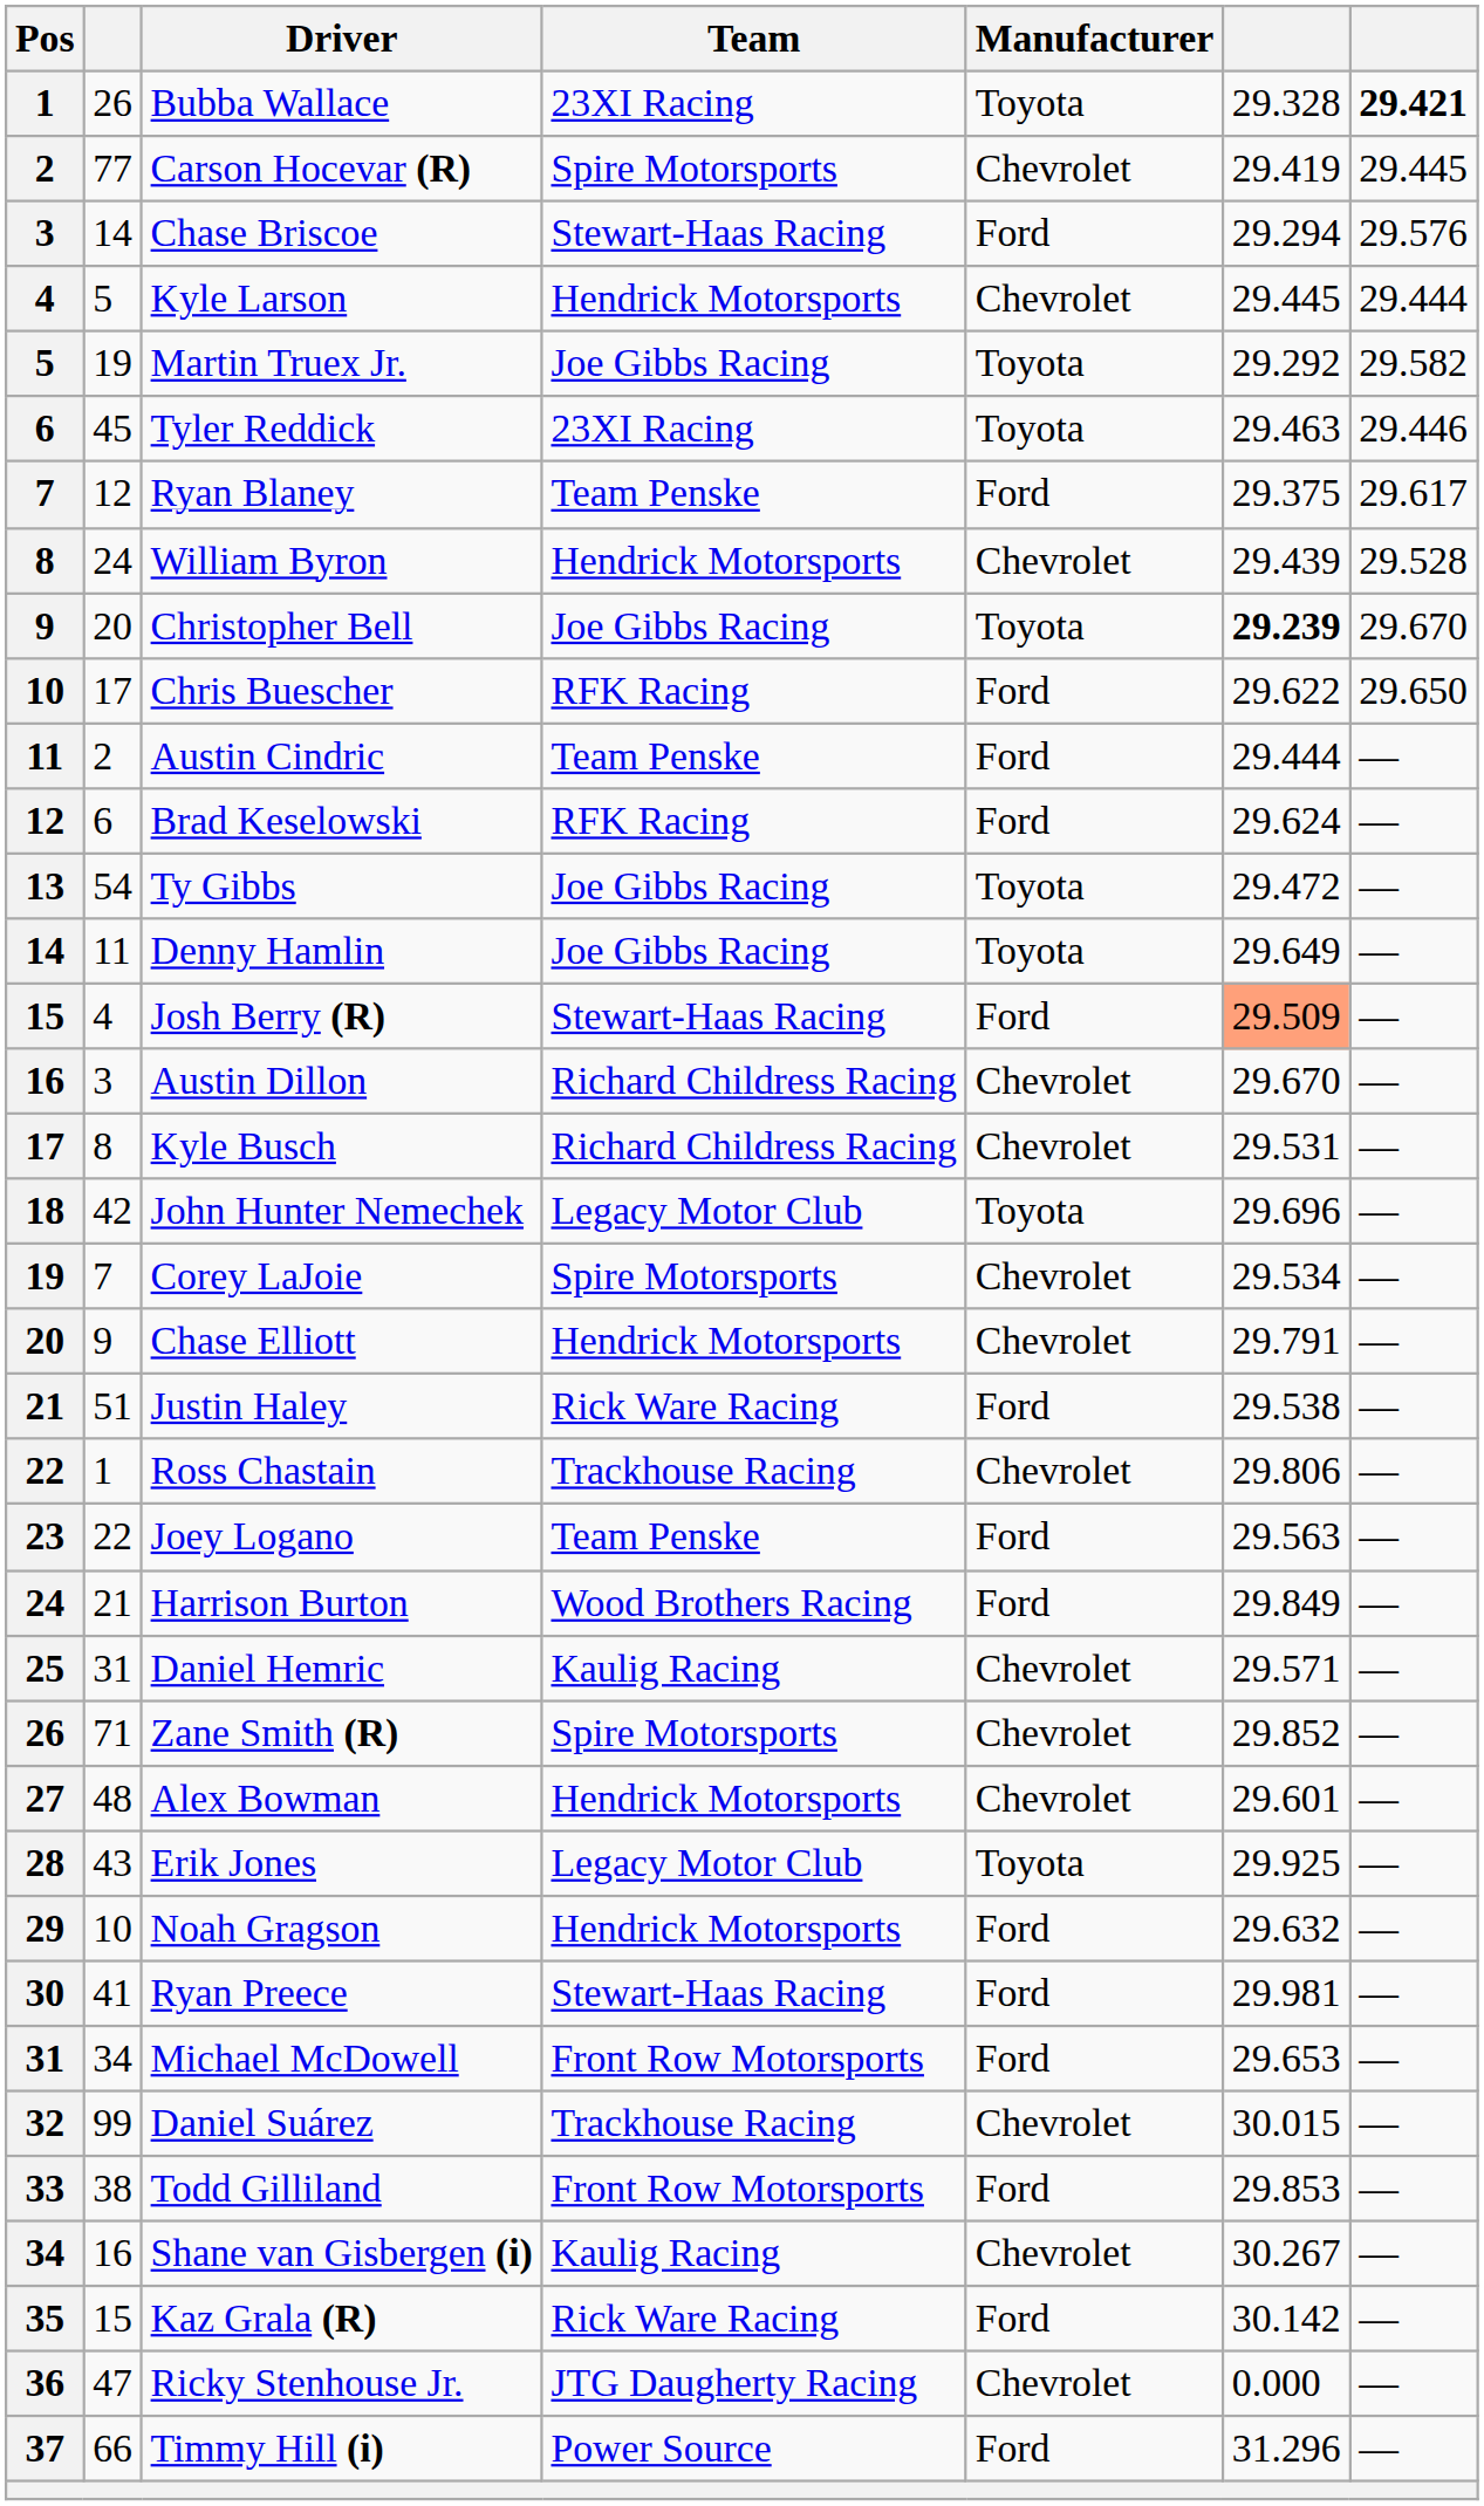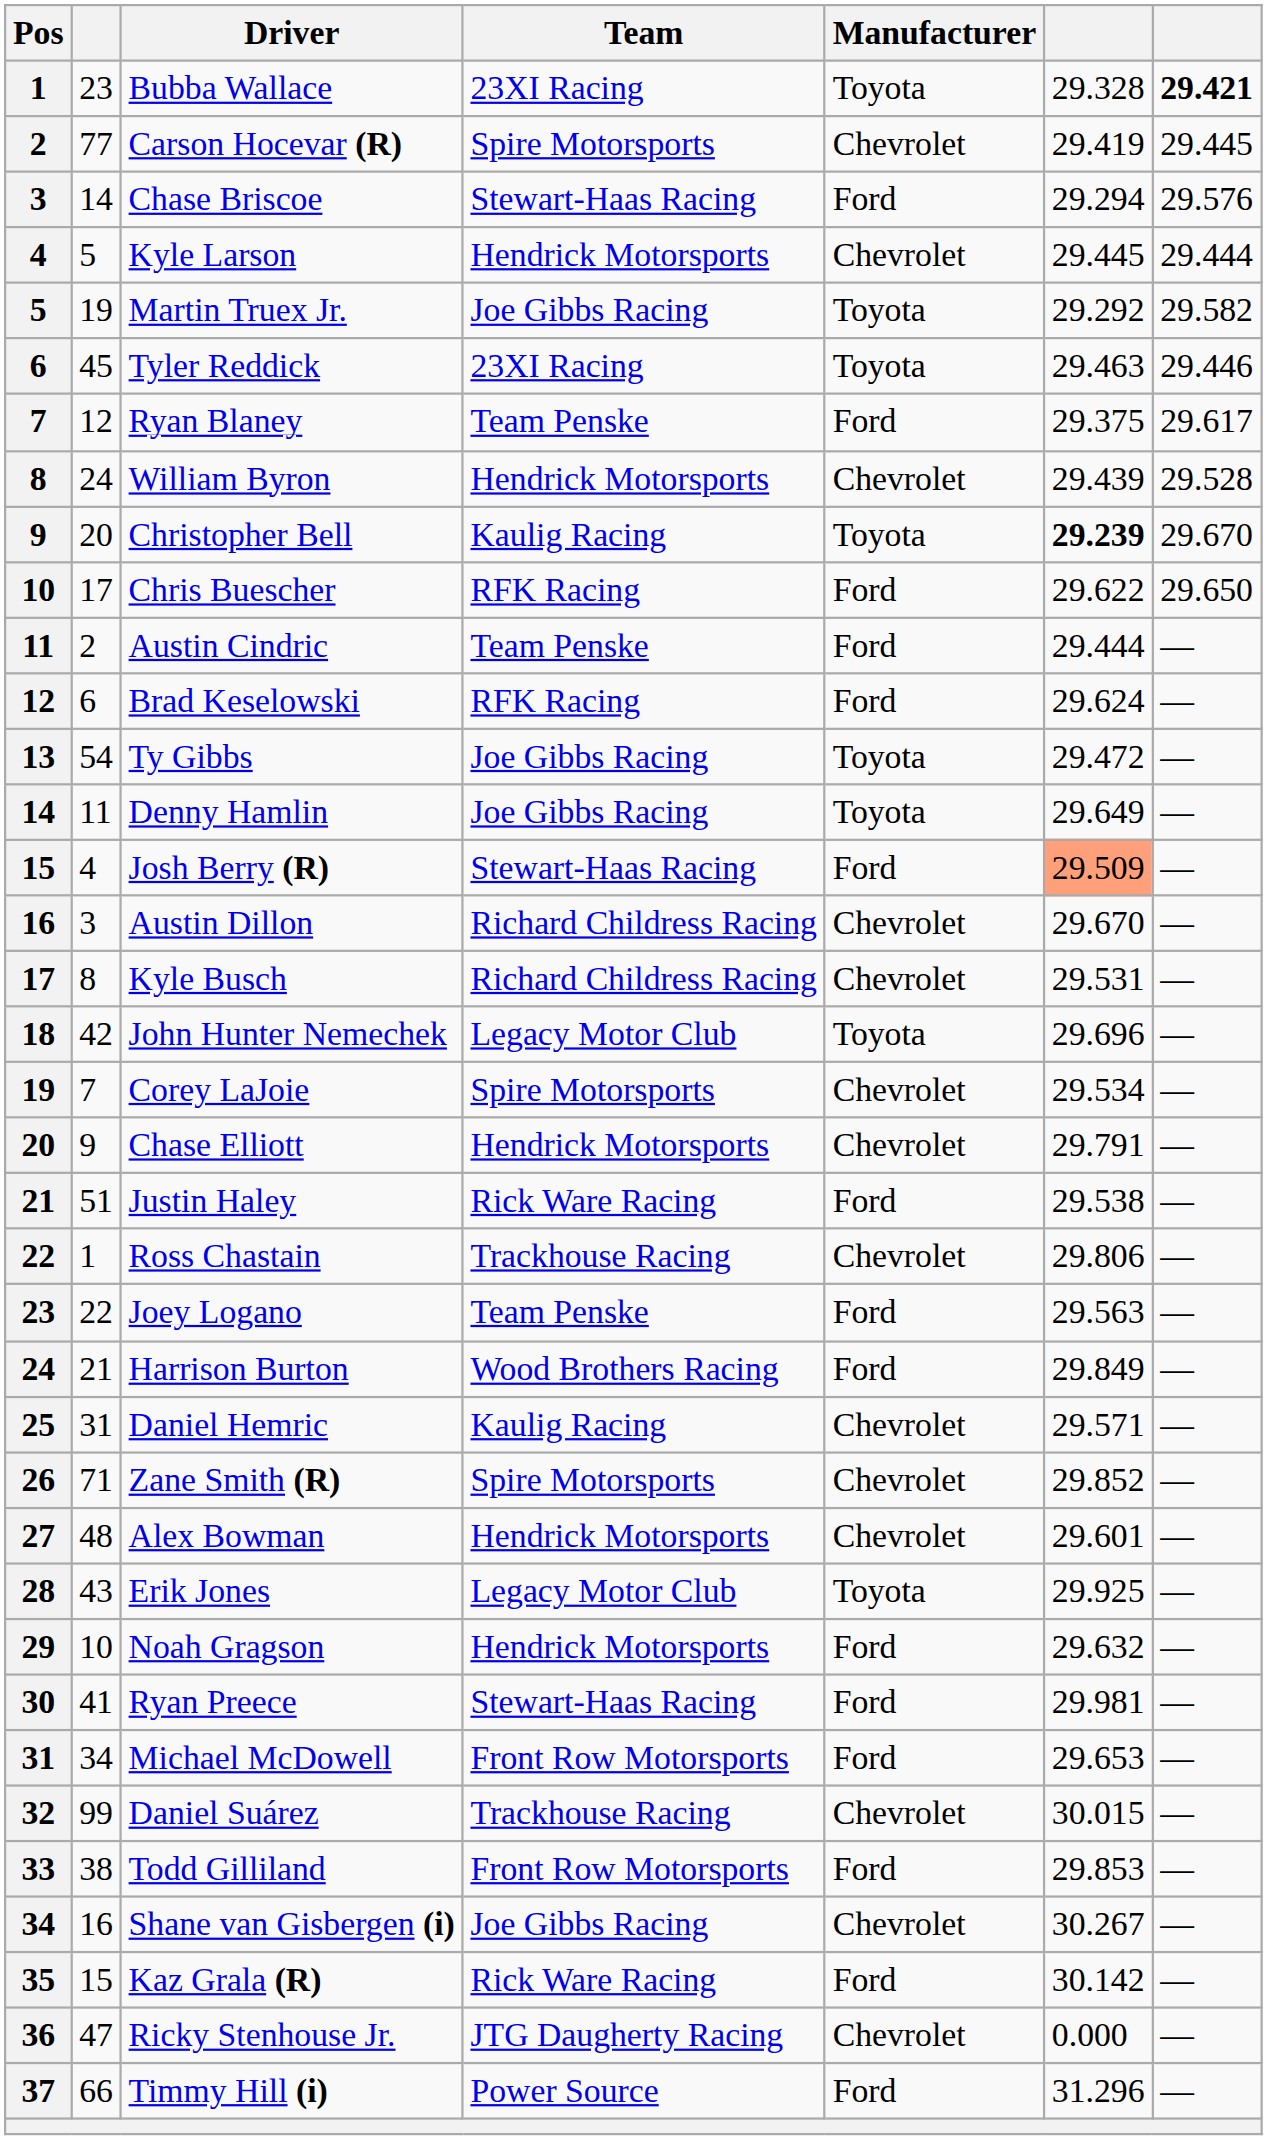Bubba Wallace | column 2: 26 -> 23
Christopher Bell | Team: Joe Gibbs Racing -> Kaulig Racing
Shane van Gisbergen (i) | Team: Kaulig Racing -> Joe Gibbs Racing
